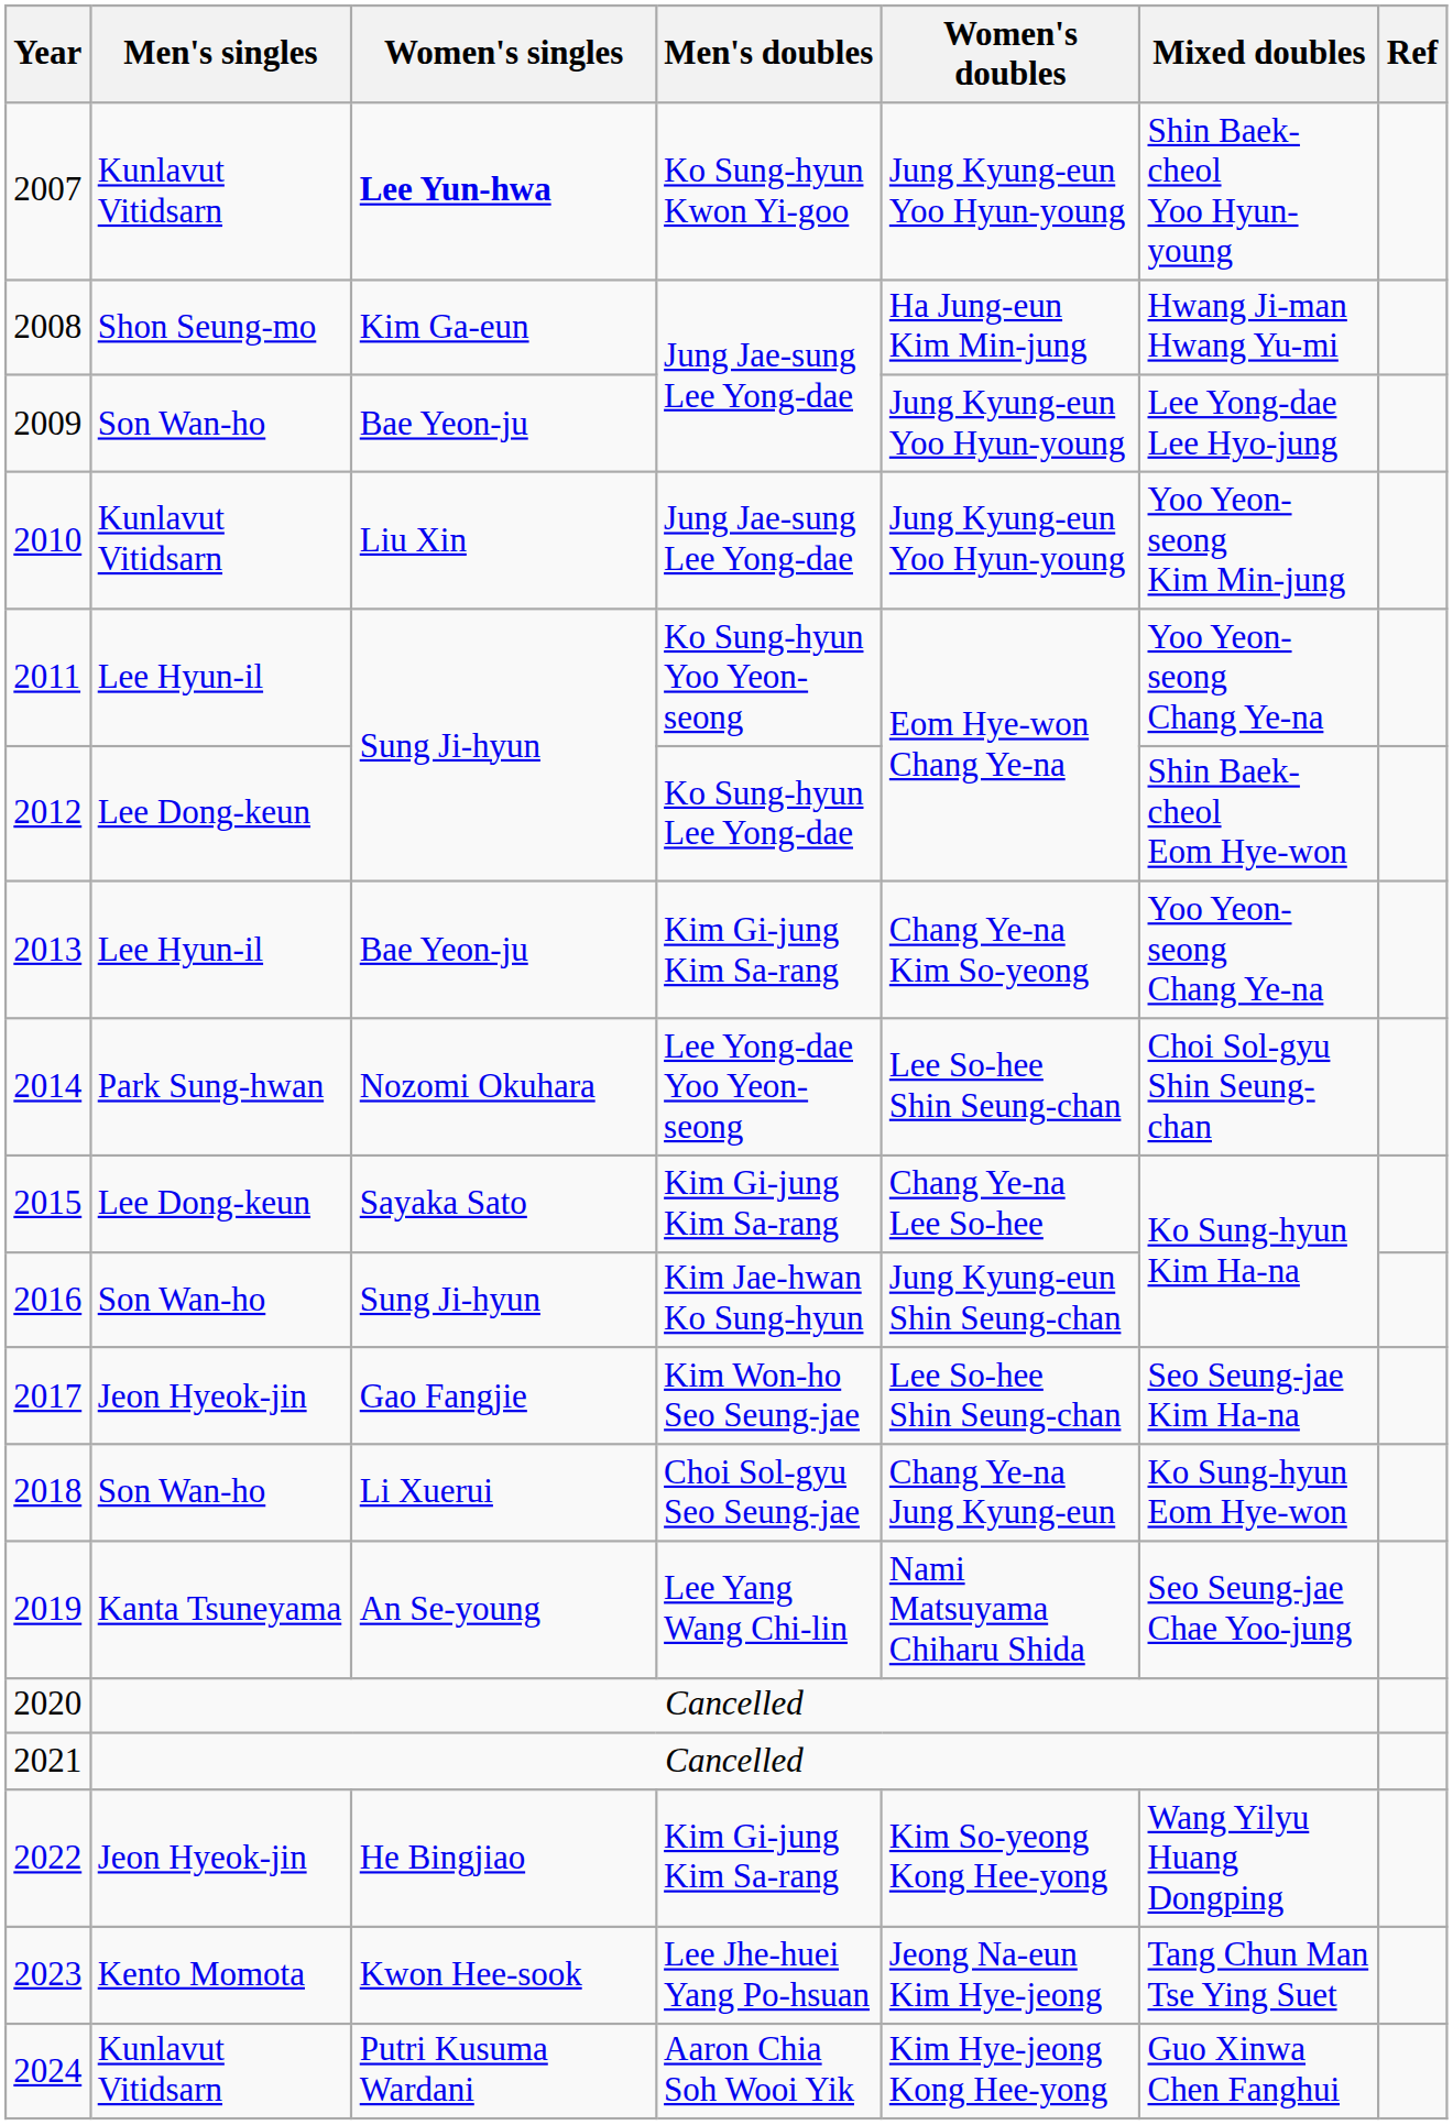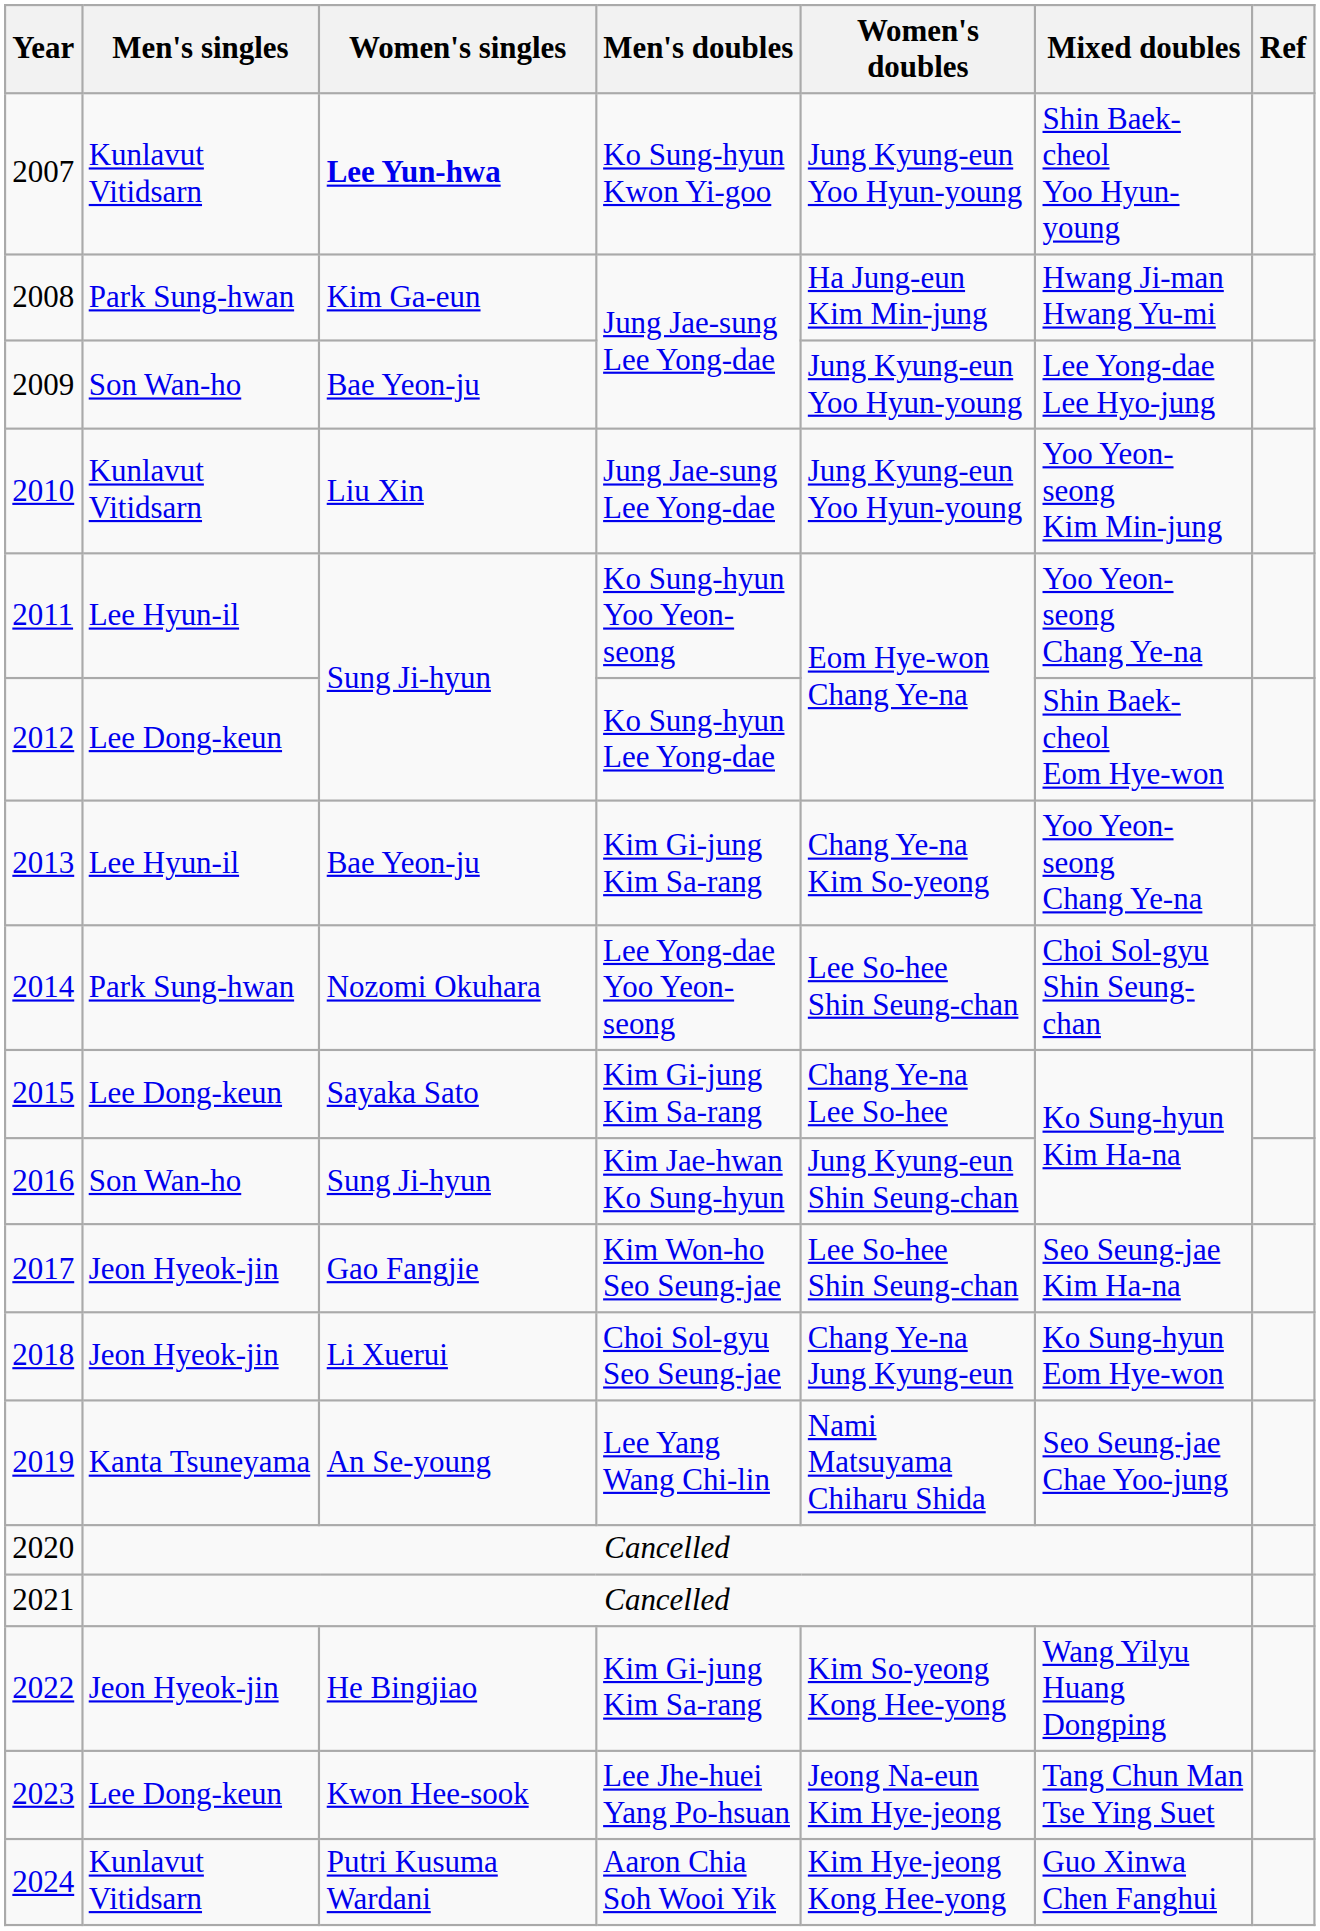2008 | Men's singles: Shon Seung-mo -> Park Sung-hwan
2018 | Men's singles: Son Wan-ho -> Jeon Hyeok-jin
2023 | Men's singles: Kento Momota -> Lee Dong-keun
